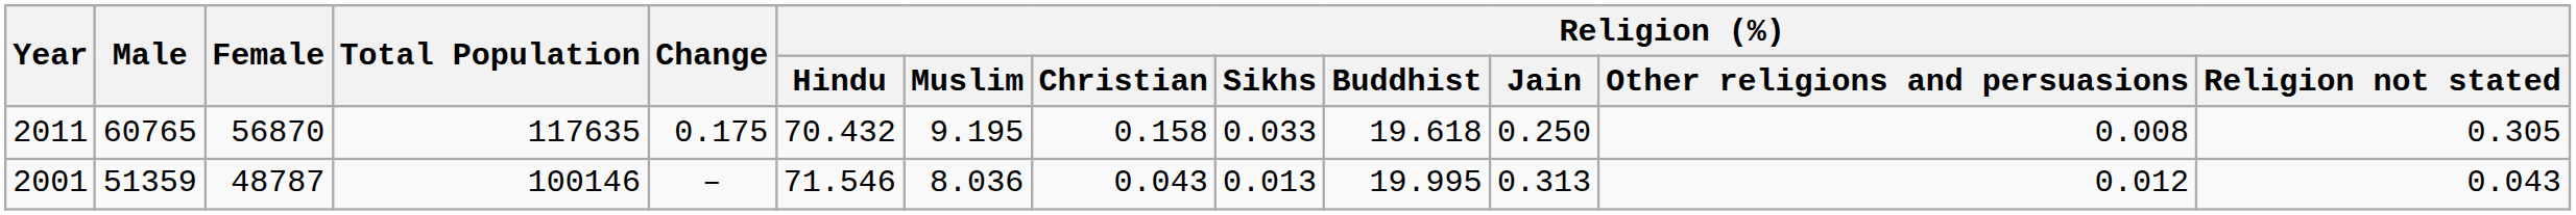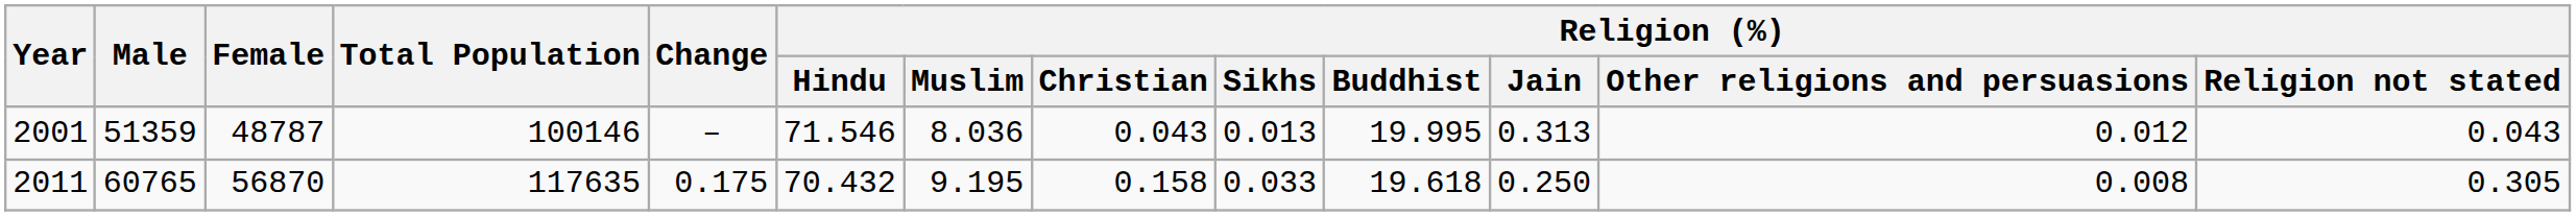rows swapped: 2001 <-> 2011
